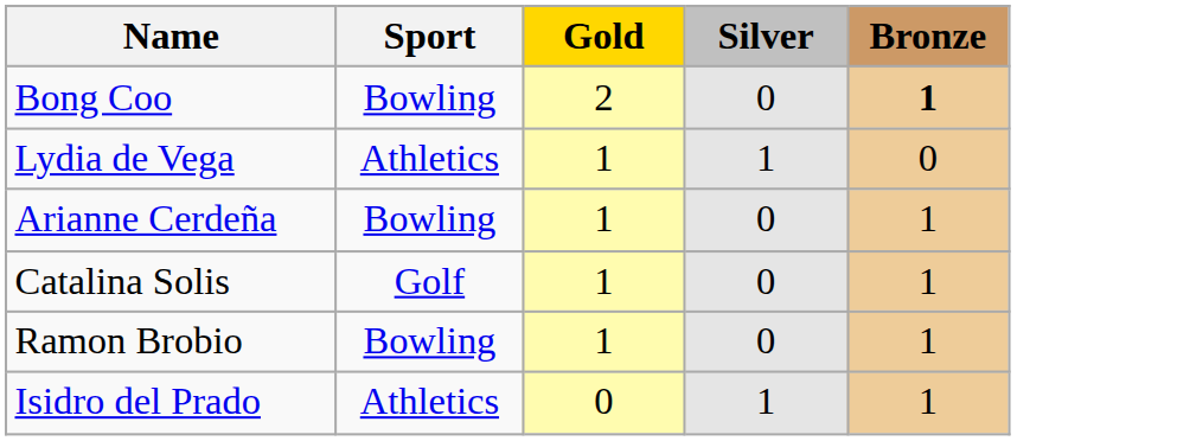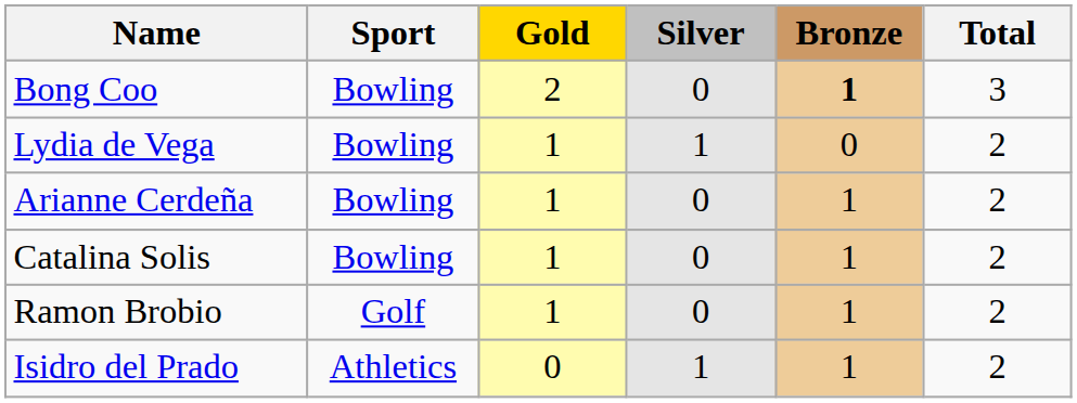+ column: Total | 3 | 2 | 2 | 2 | 2 | 2
Lydia de Vega | Sport: Athletics -> Bowling
Catalina Solis | Sport: Golf -> Bowling
Ramon Brobio | Sport: Bowling -> Golf
